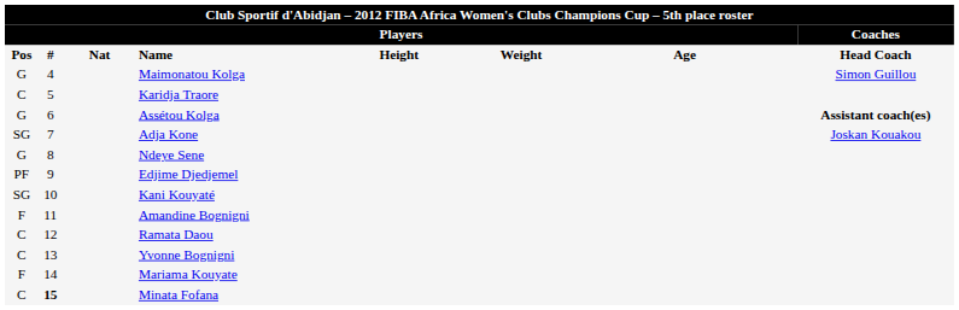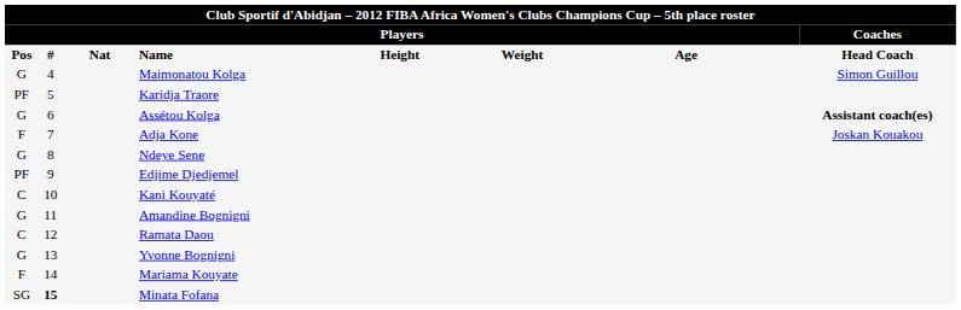Karidja Traore | column 1: C -> PF
Adja Kone | column 1: SG -> F
Kani Kouyaté | column 1: SG -> C
Amandine Bognigni | column 1: F -> G
Yvonne Bognigni | column 1: C -> G
Minata Fofana | column 1: C -> SG
